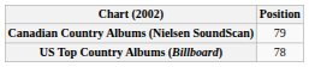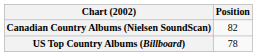Canadian Country Albums (Nielsen SoundScan) | Position: 79 -> 82
